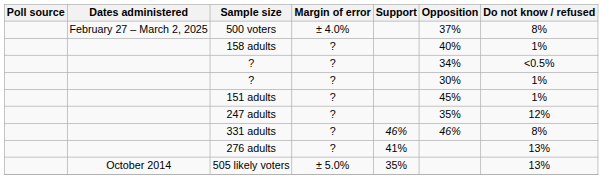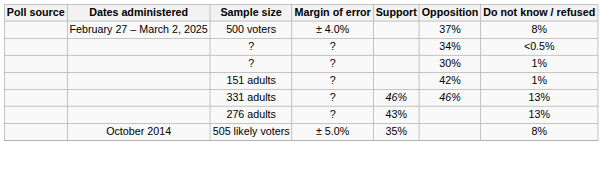- row: 158 adults | ? | 40% | 1%
151 adults | Opposition: 45% -> 42%
- row: 247 adults | ? | 35% | 12%
331 adults | Do not know / refused: 8% -> 13%
276 adults | Support: 41% -> 43%
505 likely voters | Do not know / refused: 13% -> 8%
